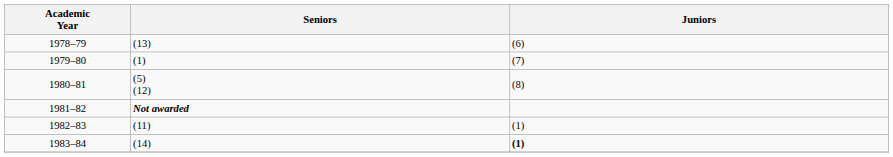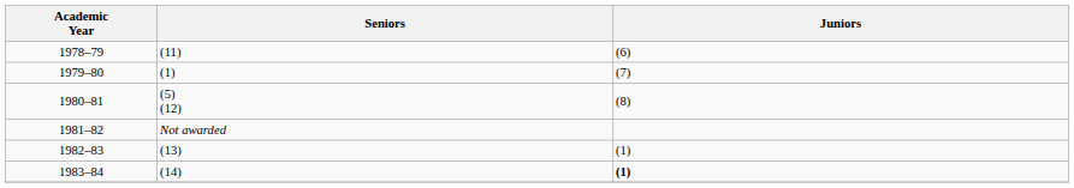1978–79 | Seniors: (13) -> (11)
1981–82 | Seniors: bold -> normal
1982–83 | Seniors: (11) -> (13)
